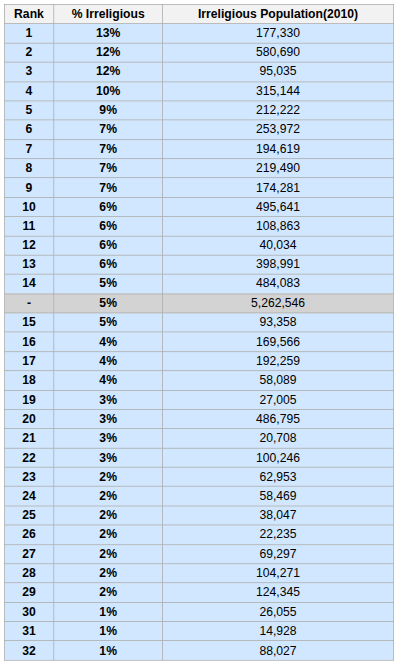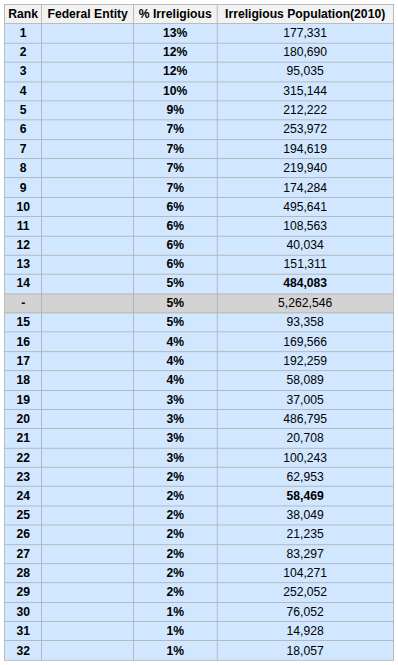+ column: Federal Entity
1 | Irreligious Population(2010): 177,330 -> 177,331
2 | Irreligious Population(2010): 580,690 -> 180,690
8 | Irreligious Population(2010): 219,490 -> 219,940
9 | Irreligious Population(2010): 174,281 -> 174,284
11 | Irreligious Population(2010): 108,863 -> 108,563
13 | Irreligious Population(2010): 398,991 -> 151,311
14 | Irreligious Population(2010): normal -> bold
19 | Irreligious Population(2010): 27,005 -> 37,005
22 | Irreligious Population(2010): 100,246 -> 100,243
24 | Irreligious Population(2010): normal -> bold
25 | Irreligious Population(2010): 38,047 -> 38,049
26 | Irreligious Population(2010): 22,235 -> 21,235
27 | Irreligious Population(2010): 69,297 -> 83,297
29 | Irreligious Population(2010): 124,345 -> 252,052
30 | Irreligious Population(2010): 26,055 -> 76,052
32 | Irreligious Population(2010): 88,027 -> 18,057
